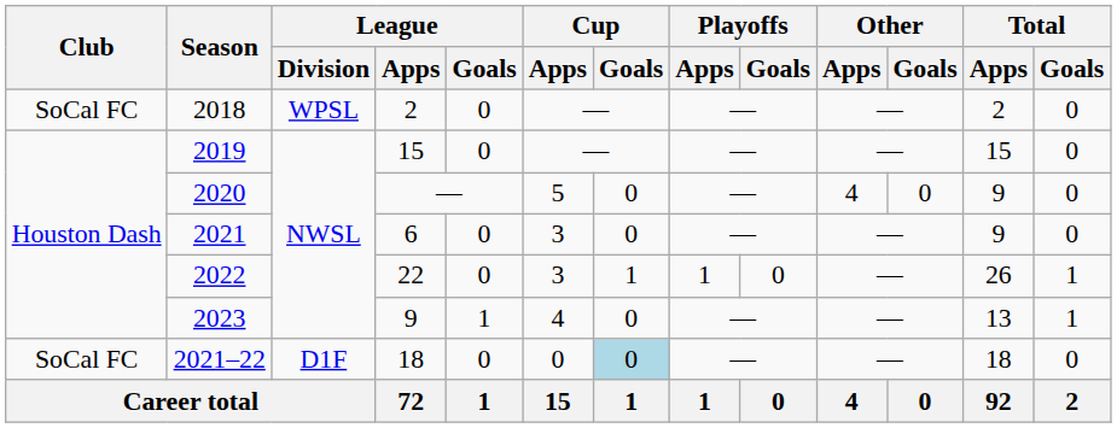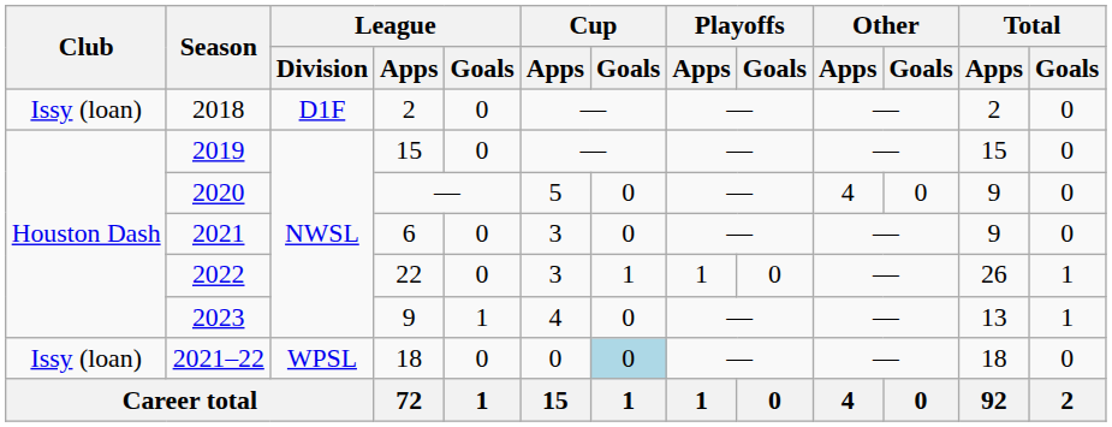2018 | Club: SoCal FC -> Issy (loan)
2018 | League / Division: WPSL -> D1F
2021–22 | Club: SoCal FC -> Issy (loan)
2021–22 | League / Division: D1F -> WPSL
